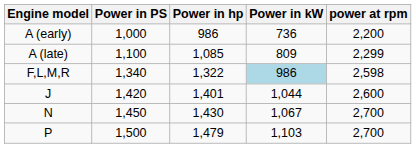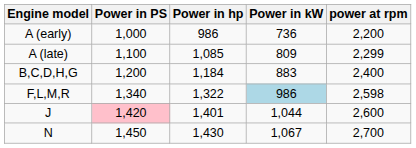+ row: B,C,D,H,G | 1,200 | 1,184 | 883 | 2,400
J | Power in PS: no background -> pink background
- row: P | 1,500 | 1,479 | 1,103 | 2,700
